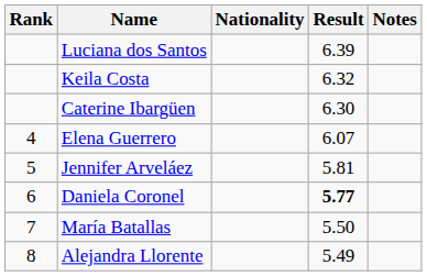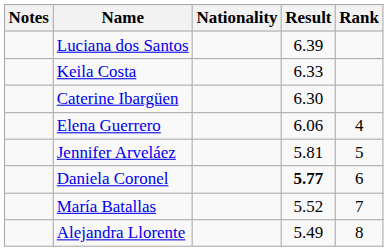columns swapped: Rank <-> Notes
Keila Costa | Result: 6.32 -> 6.33
Elena Guerrero | Result: 6.07 -> 6.06
María Batallas | Result: 5.50 -> 5.52
